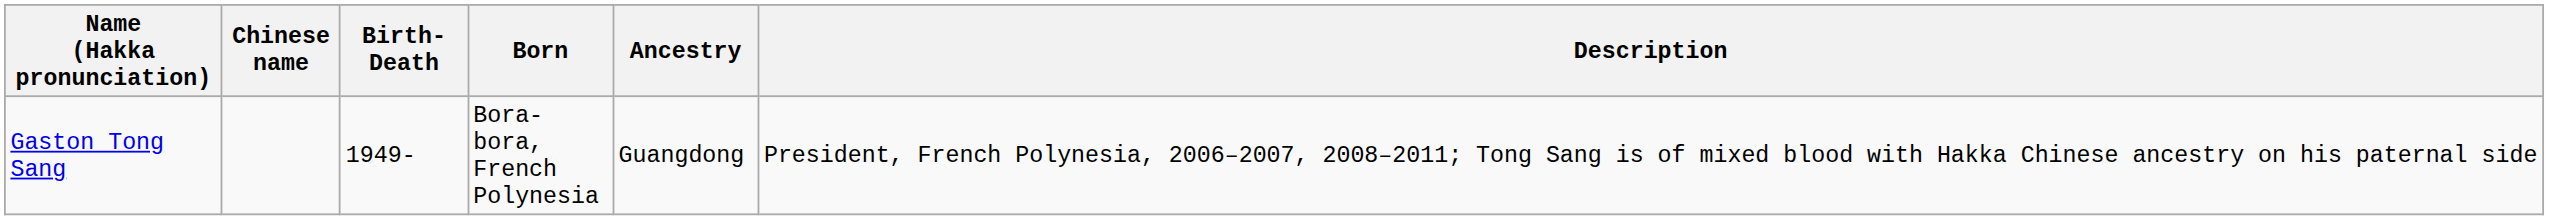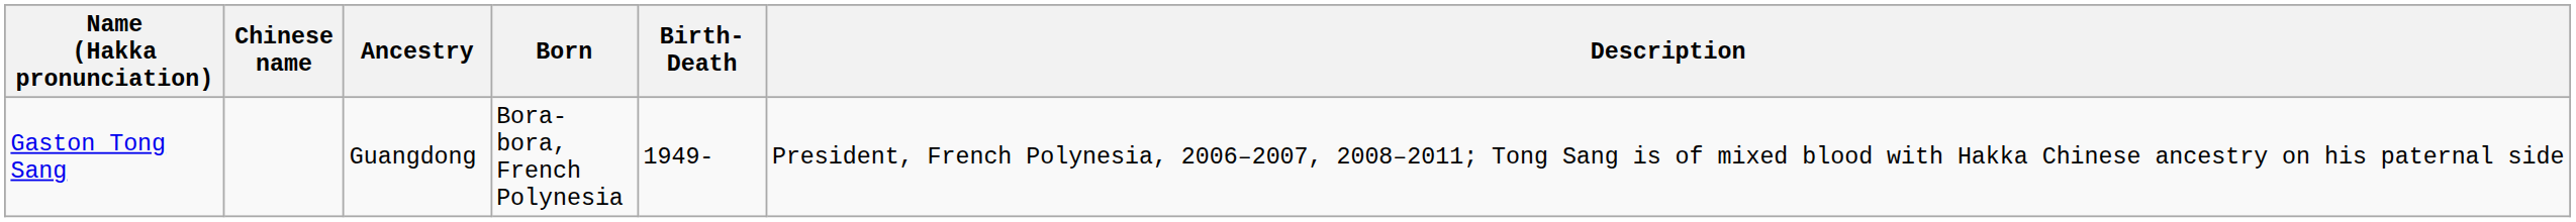columns swapped: Birth-Death <-> Ancestry
